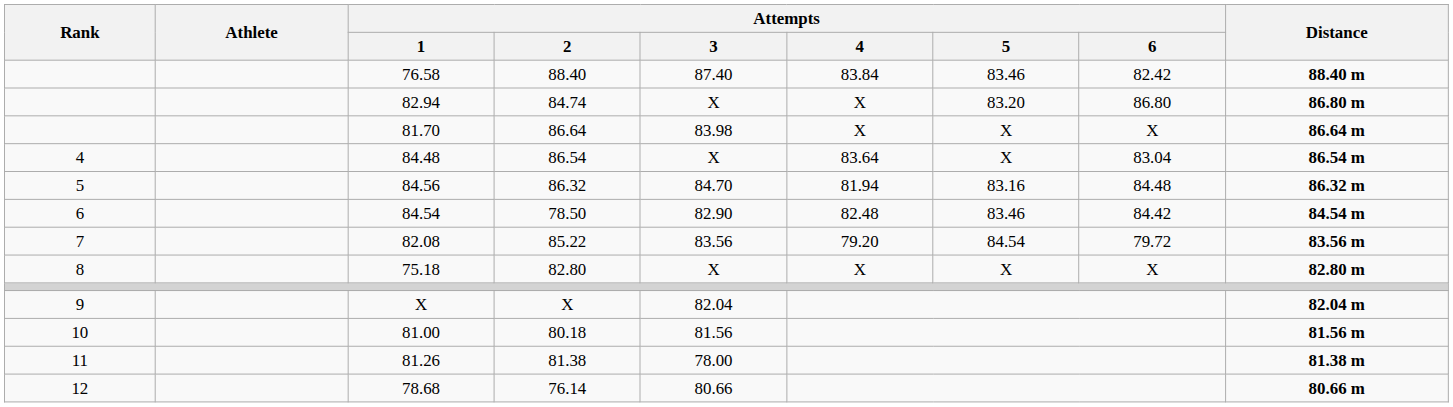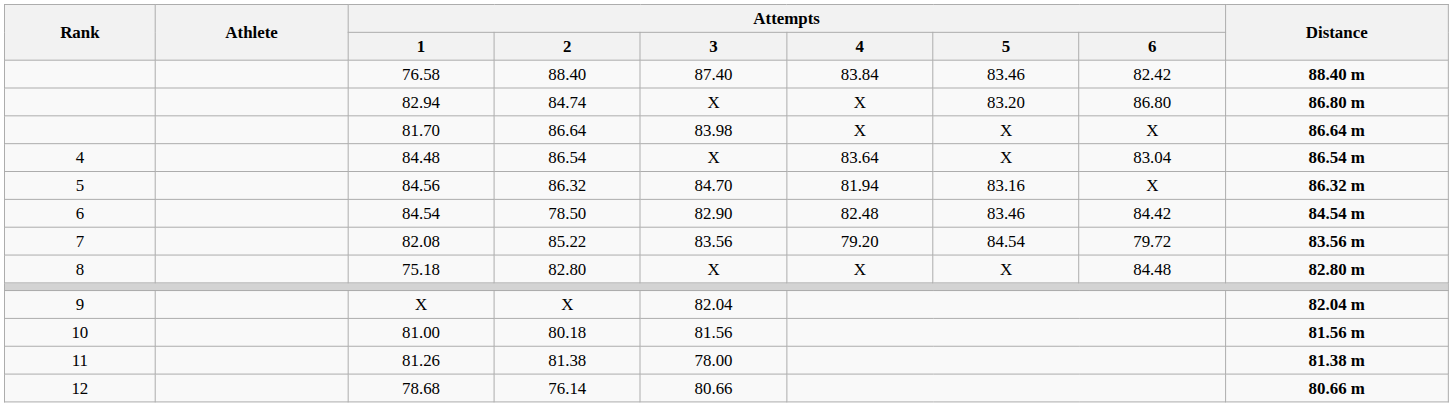84.56 | Attempts / 6: 84.48 -> X
75.18 | Attempts / 6: X -> 84.48
